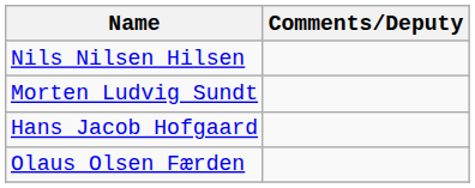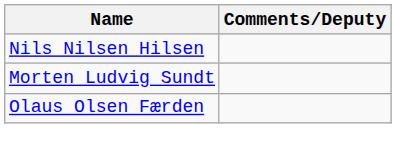- row: Hans Jacob Hofgaard
